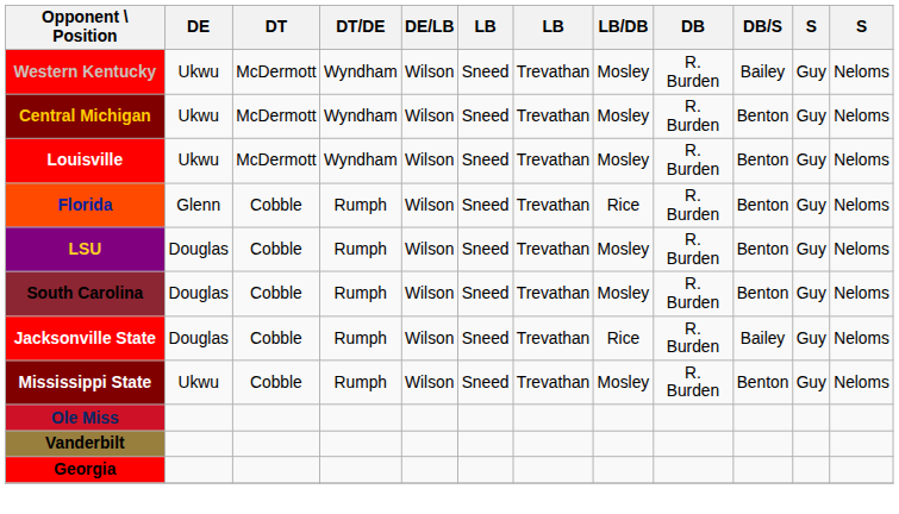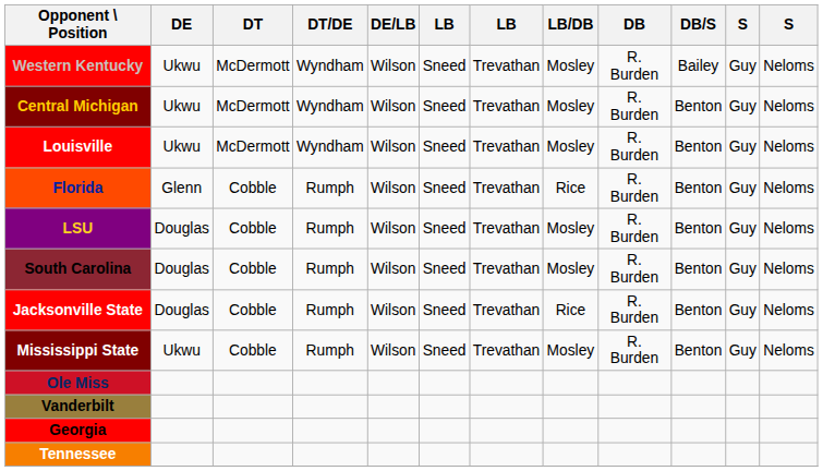Jacksonville State | DB/S: Bailey -> Benton
+ row: Tennessee
